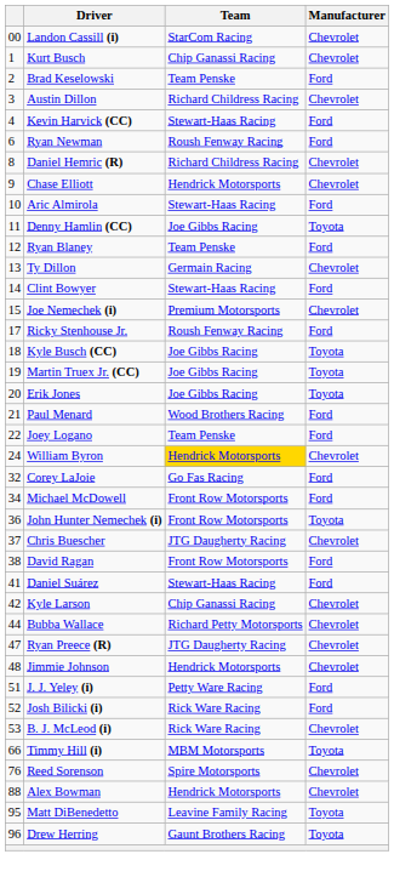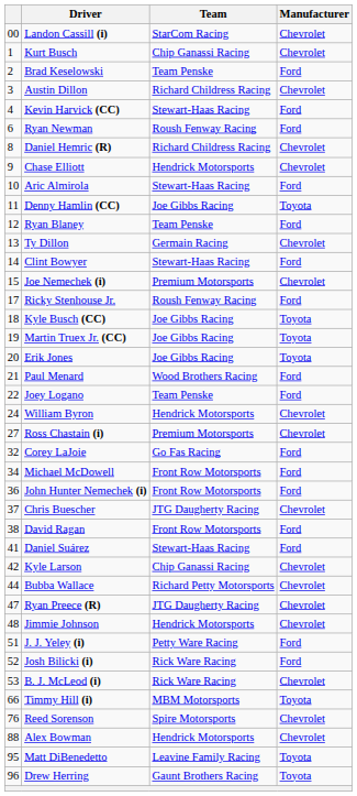William Byron | Team: gold background -> no background
+ row: 27 | Ross Chastain (i) | Premium Motorsports | Chevrolet
John Hunter Nemechek (i) | Manufacturer: Toyota -> Ford
